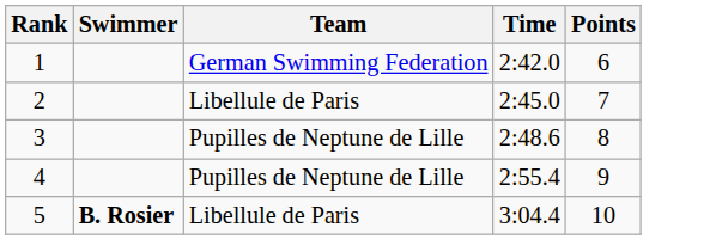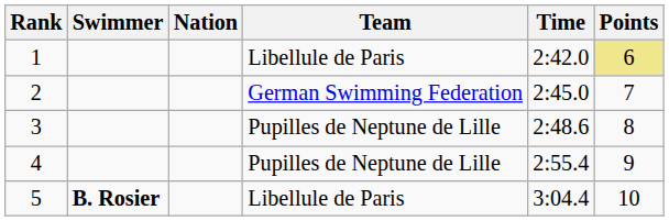+ column: Nation
1 | Team: German Swimming Federation -> Libellule de Paris
1 | Points: no background -> khaki background
2 | Team: Libellule de Paris -> German Swimming Federation
